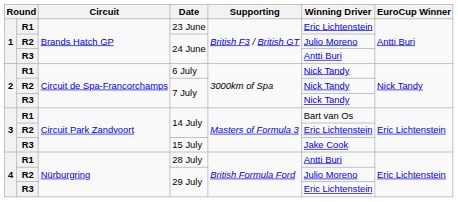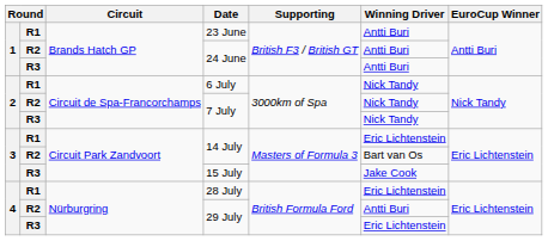23 June | Winning Driver: Eric Lichtenstein -> Antti Buri
R2 / 24 June | Winning Driver: Julio Moreno -> Antti Buri
R1 / 14 July | Winning Driver: Bart van Os -> Eric Lichtenstein
R2 / 14 July | Winning Driver: Eric Lichtenstein -> Bart van Os
28 July | Winning Driver: Antti Buri -> Eric Lichtenstein
R2 / 29 July | Winning Driver: Julio Moreno -> Antti Buri
